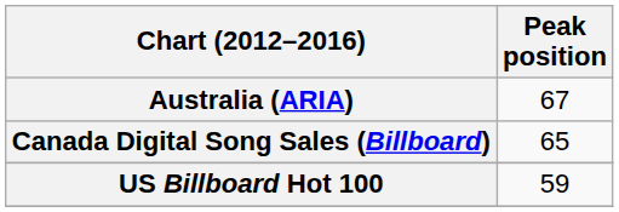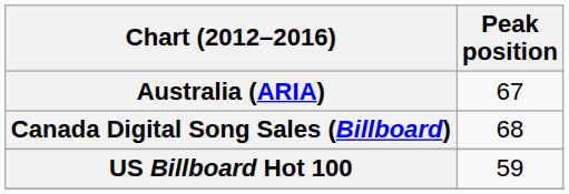Canada Digital Song Sales (Billboard) | Peak position: 65 -> 68
